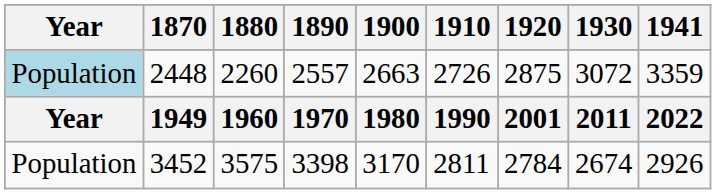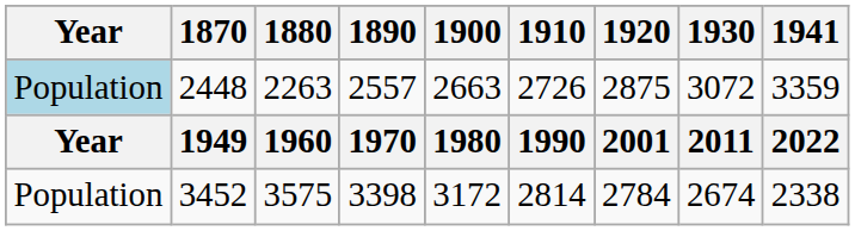2448 | 1880: 2260 -> 2263
3452 | 1900: 3170 -> 3172
3452 | 1910: 2811 -> 2814
3452 | 1941: 2926 -> 2338
